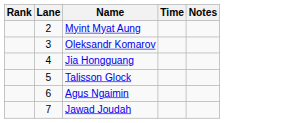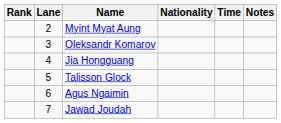+ column: Nationality
